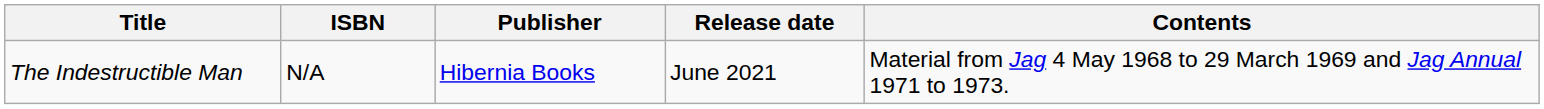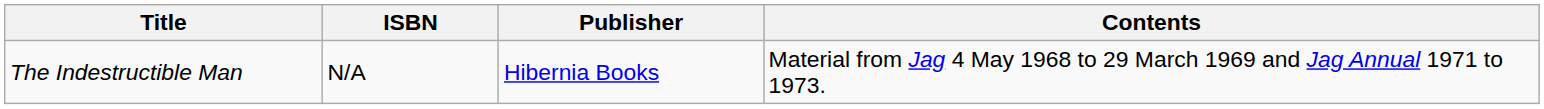- column: Release date | June 2021
